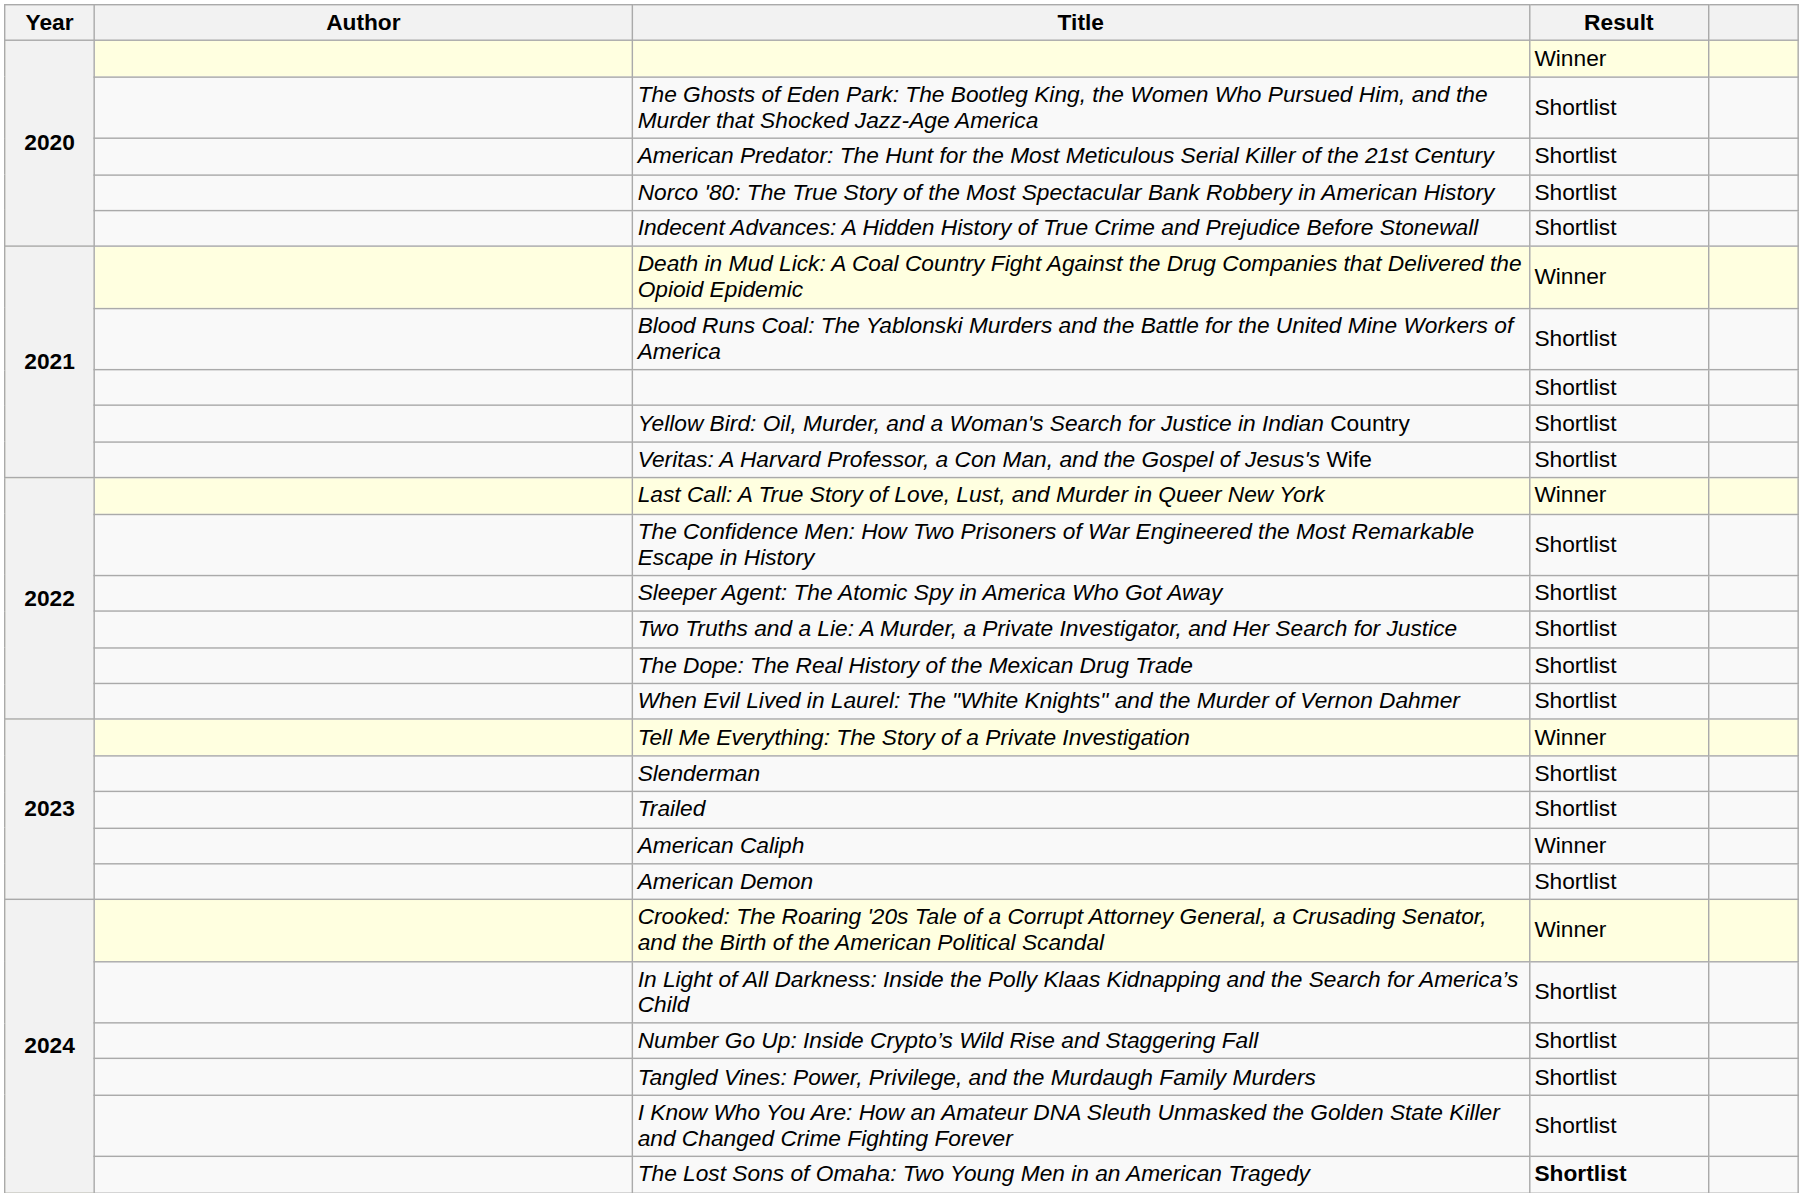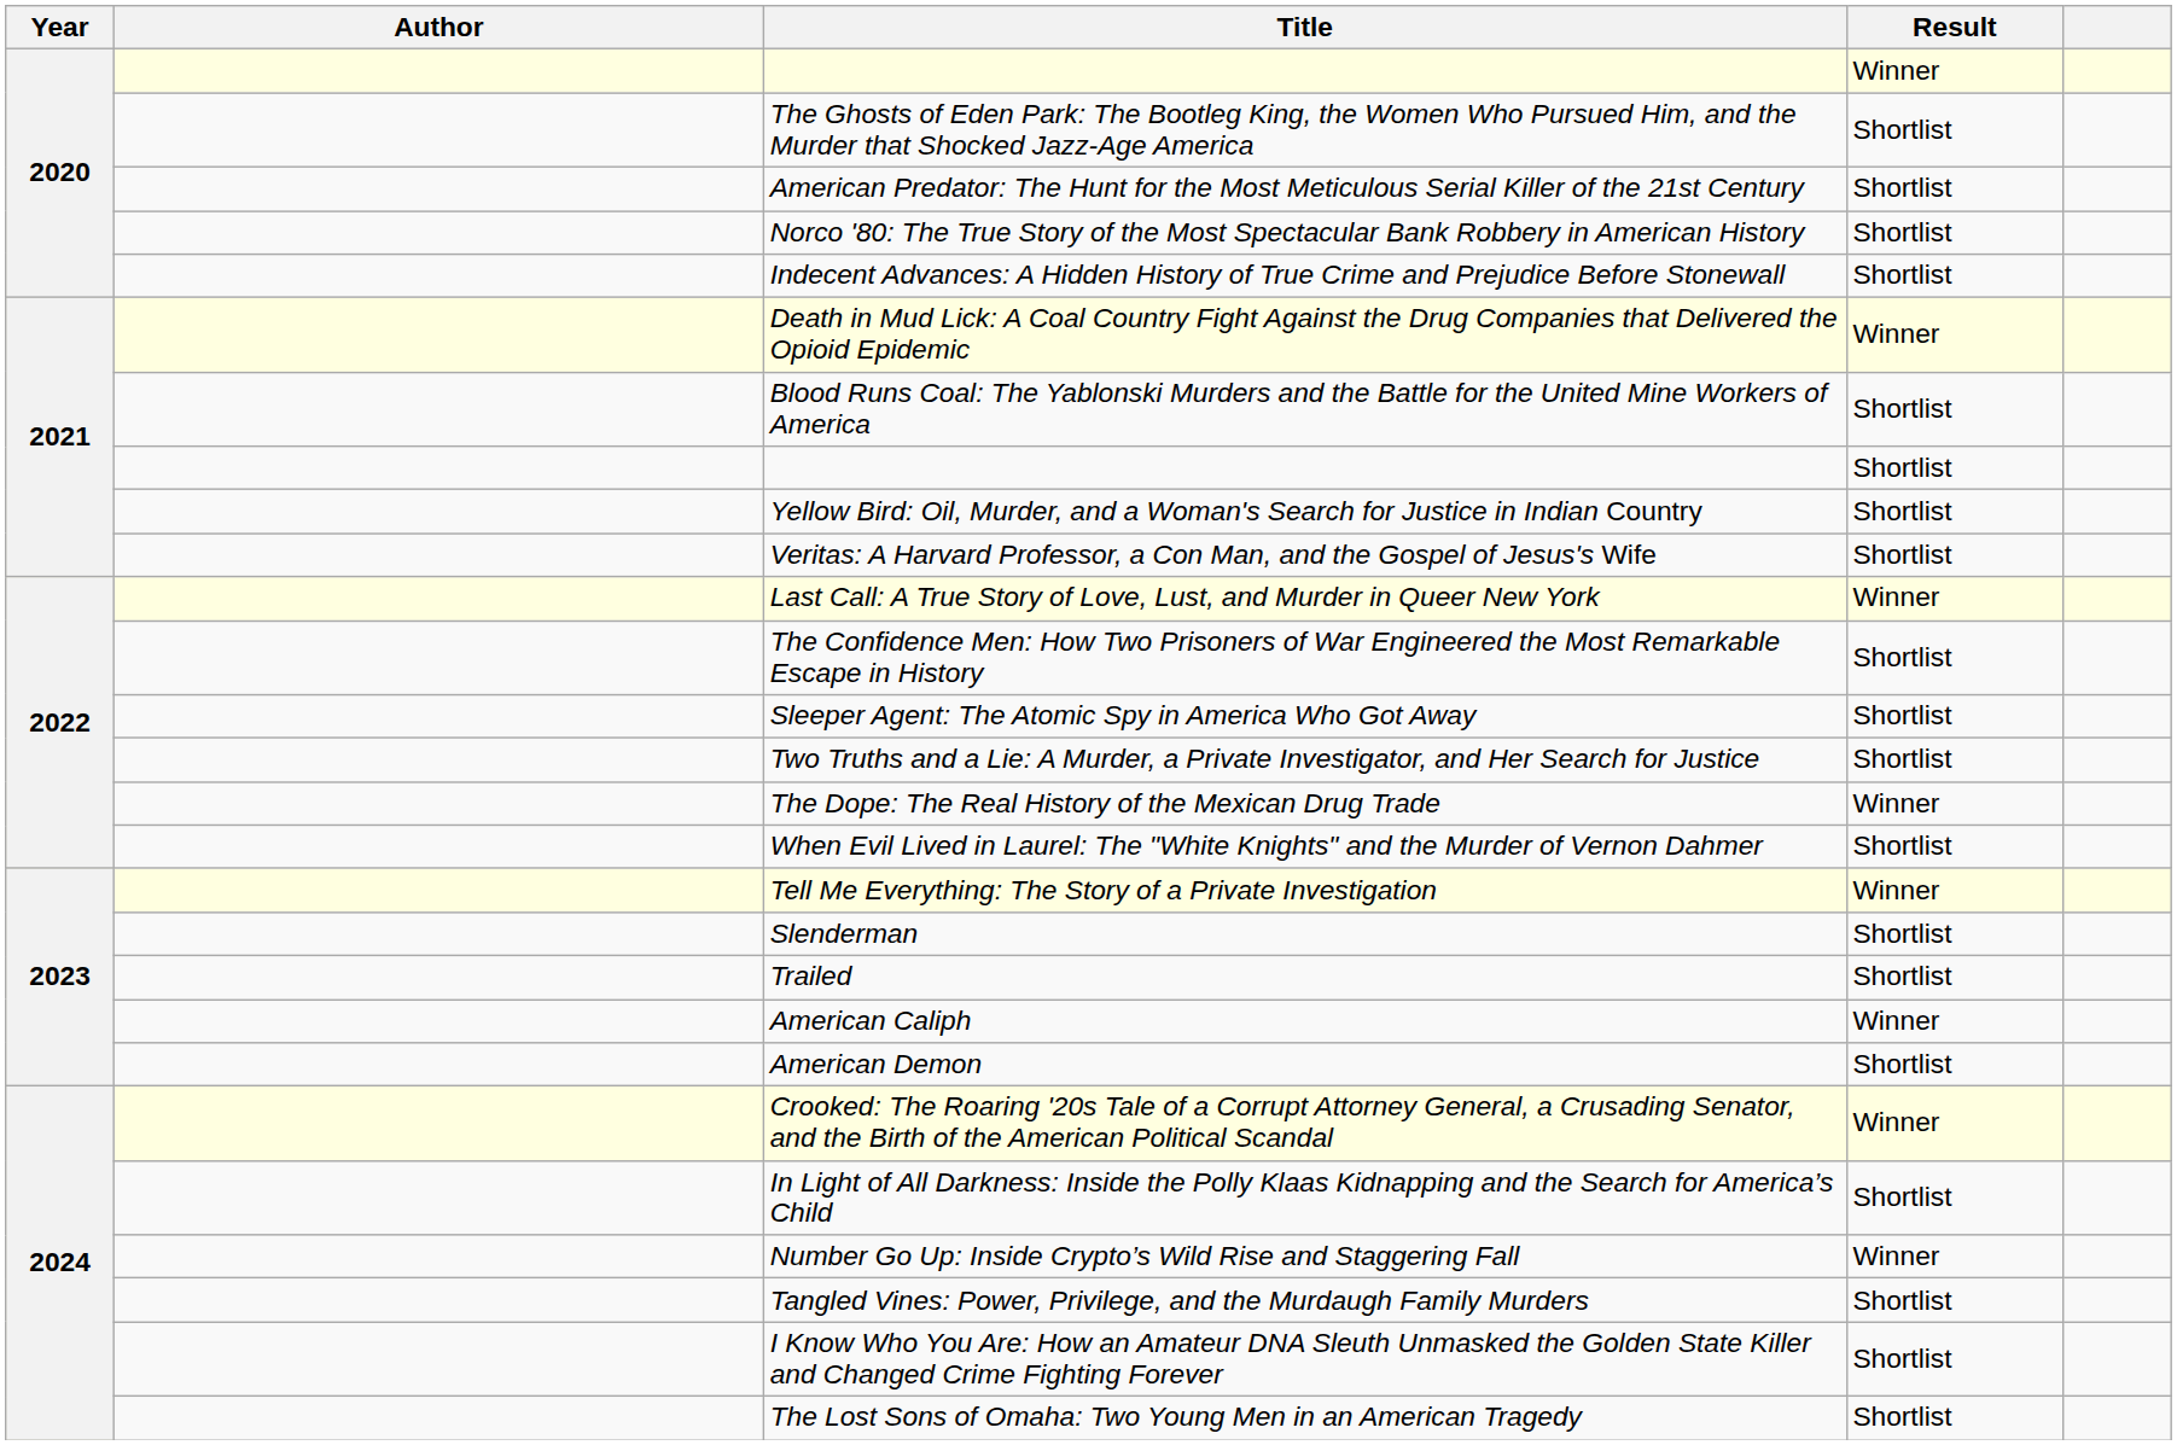The Dope: The Real History of the Mexican Drug Trade | Result: Shortlist -> Winner
Number Go Up: Inside Crypto’s Wild Rise and Staggering Fall | Result: Shortlist -> Winner
The Lost Sons of Omaha: Two Young Men in an American Tragedy | Result: bold -> normal
